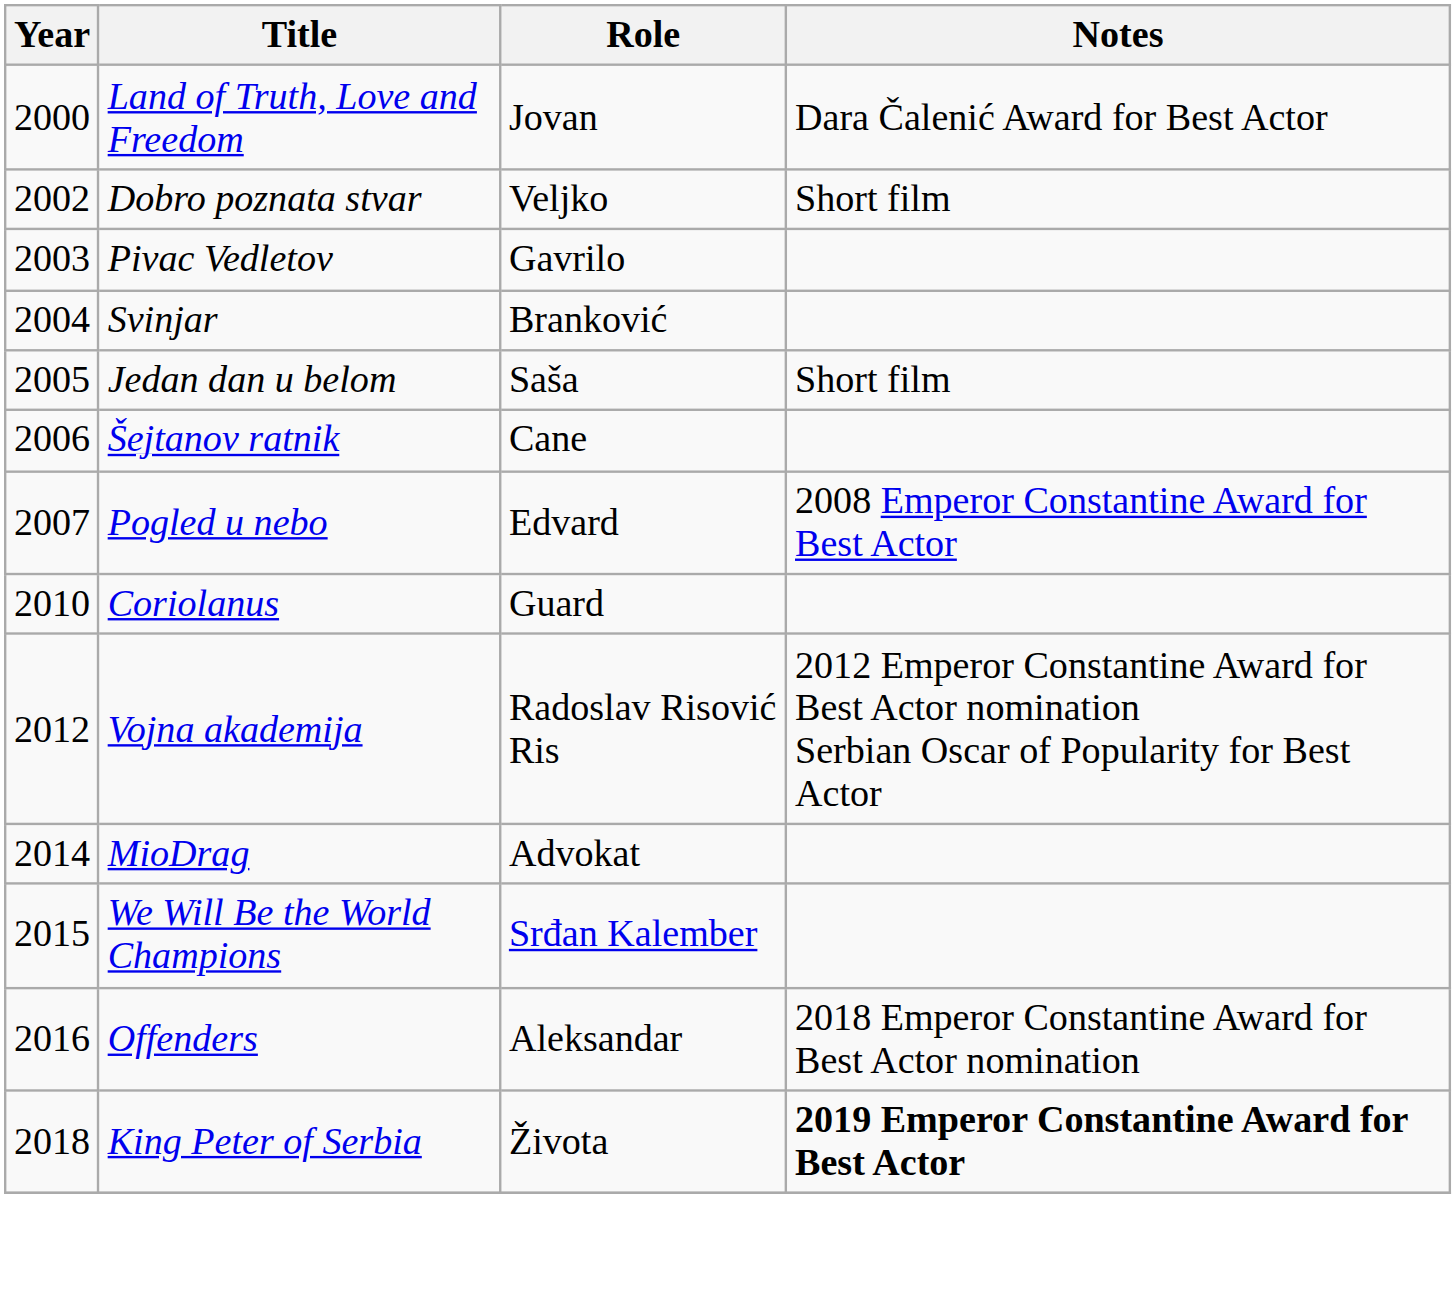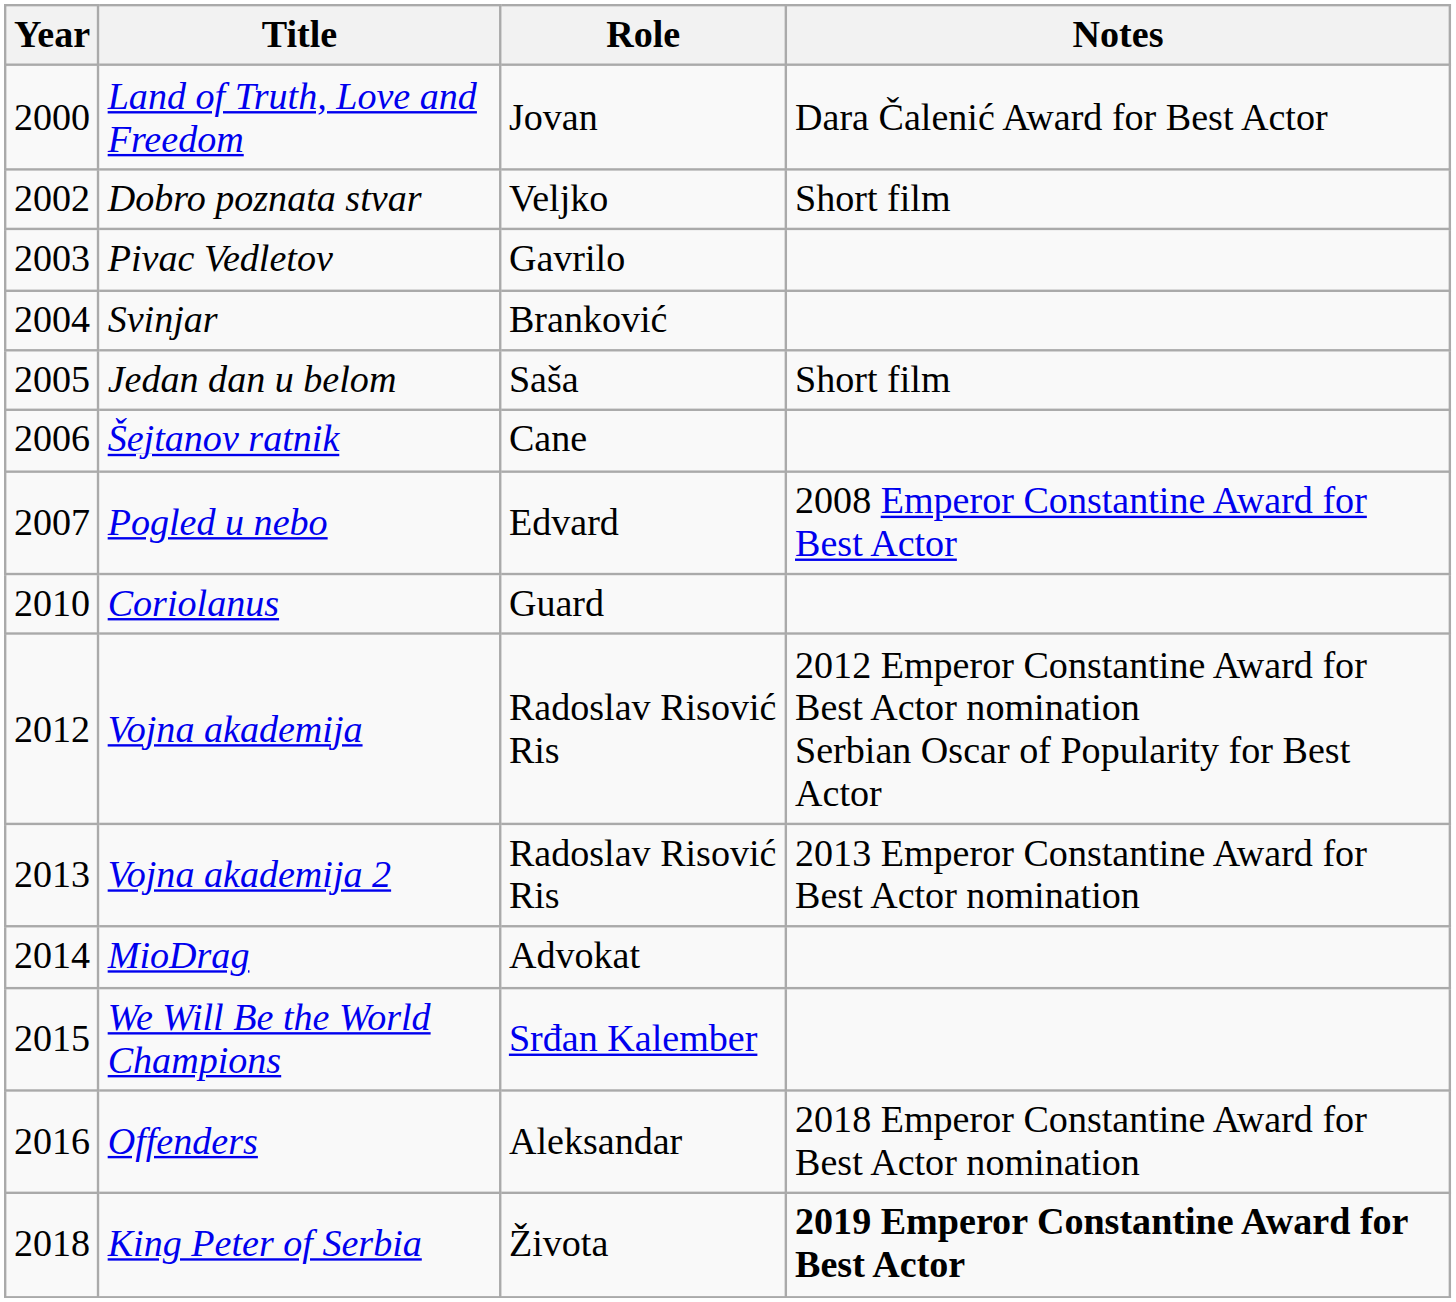+ row: 2013 | Vojna akademija 2 | Radoslav Risović Ris | 2013 Emperor Constantine Award for Best Actor nomination
